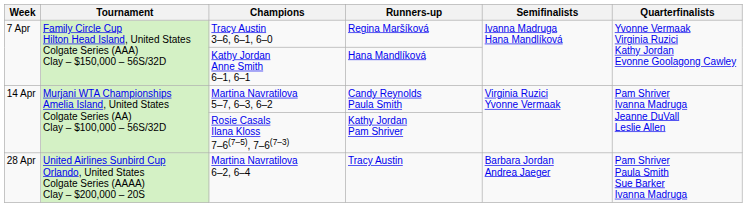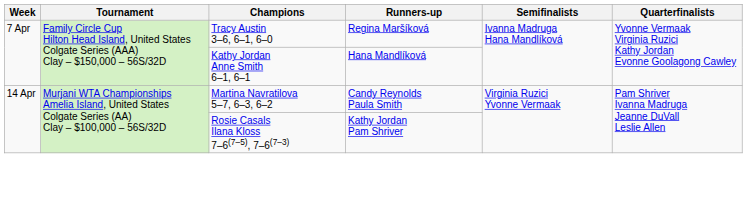- row: 28 Apr | United Airlines Sunbird Cup Orlando, United States Colgate Series (AAAA) Clay – $200,000 – 20S | Martina Navratilova 6–2, 6–4 | Tracy Austin | Barbara Jordan Andrea Jaeger | Pam Shriver Paula Smith Sue Barker Ivanna Madruga
